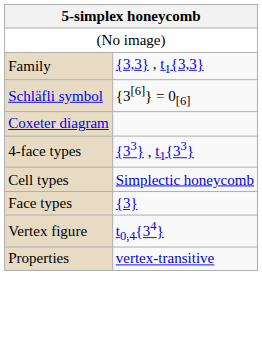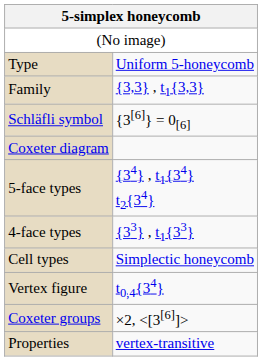+ row: Type | Uniform 5-honeycomb
+ row: 5-face types | {34} , t1{34} t2{34}
- row: Face types | {3}
+ row: Coxeter groups | ×2, <[3[6]]>
